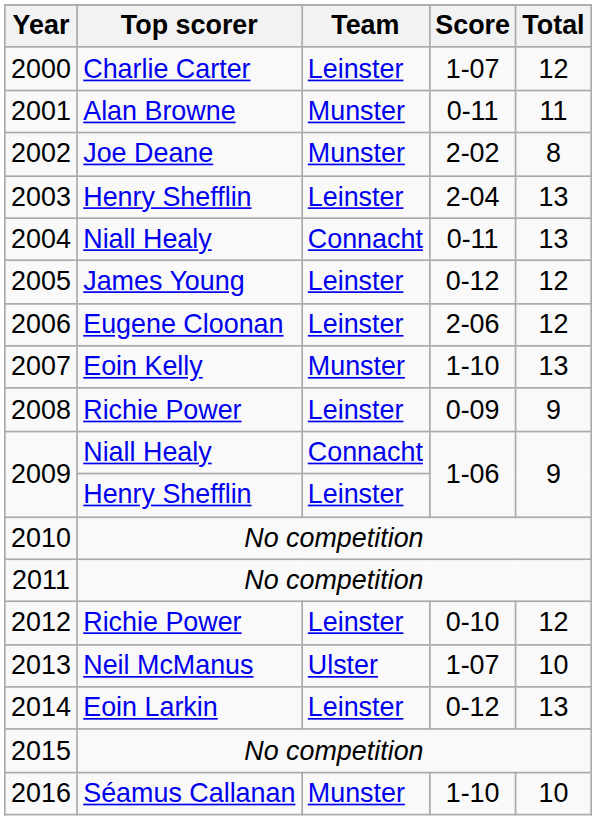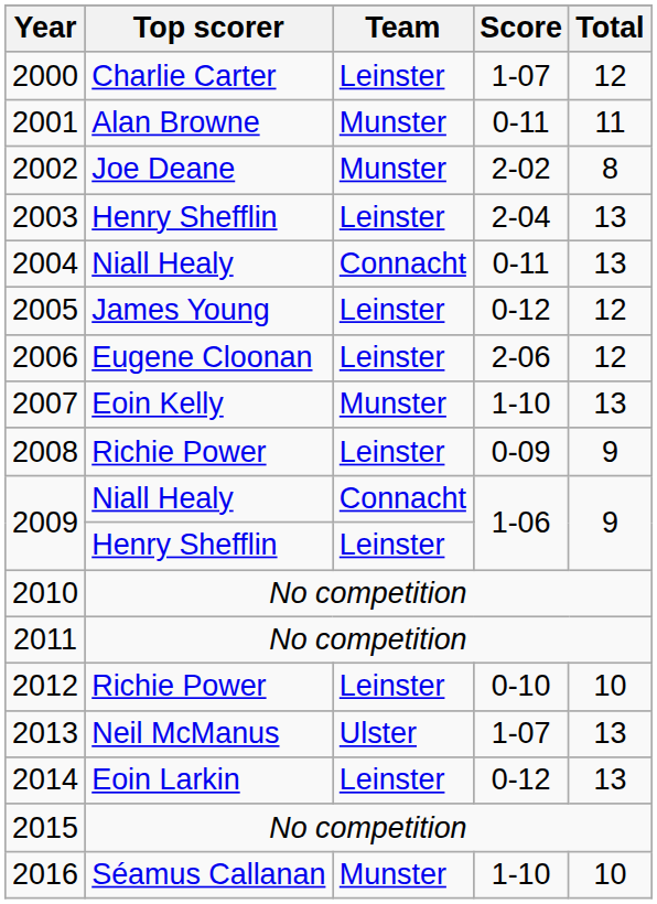2012 | Total: 12 -> 10
2013 | Total: 10 -> 13
